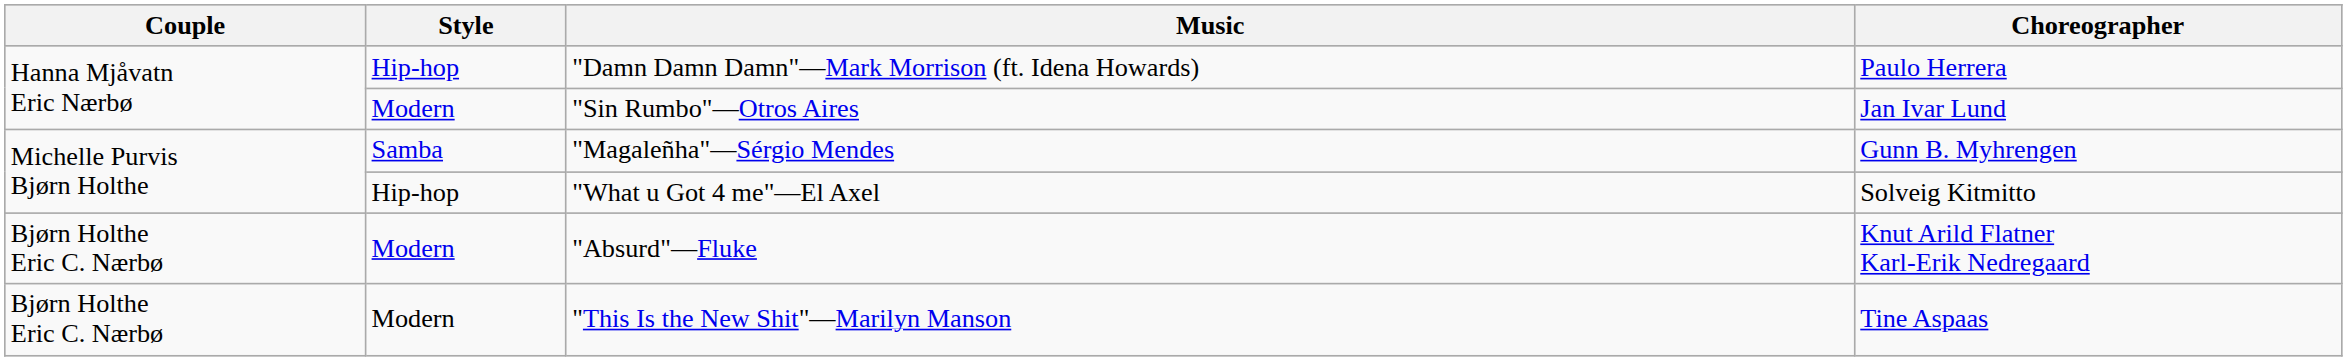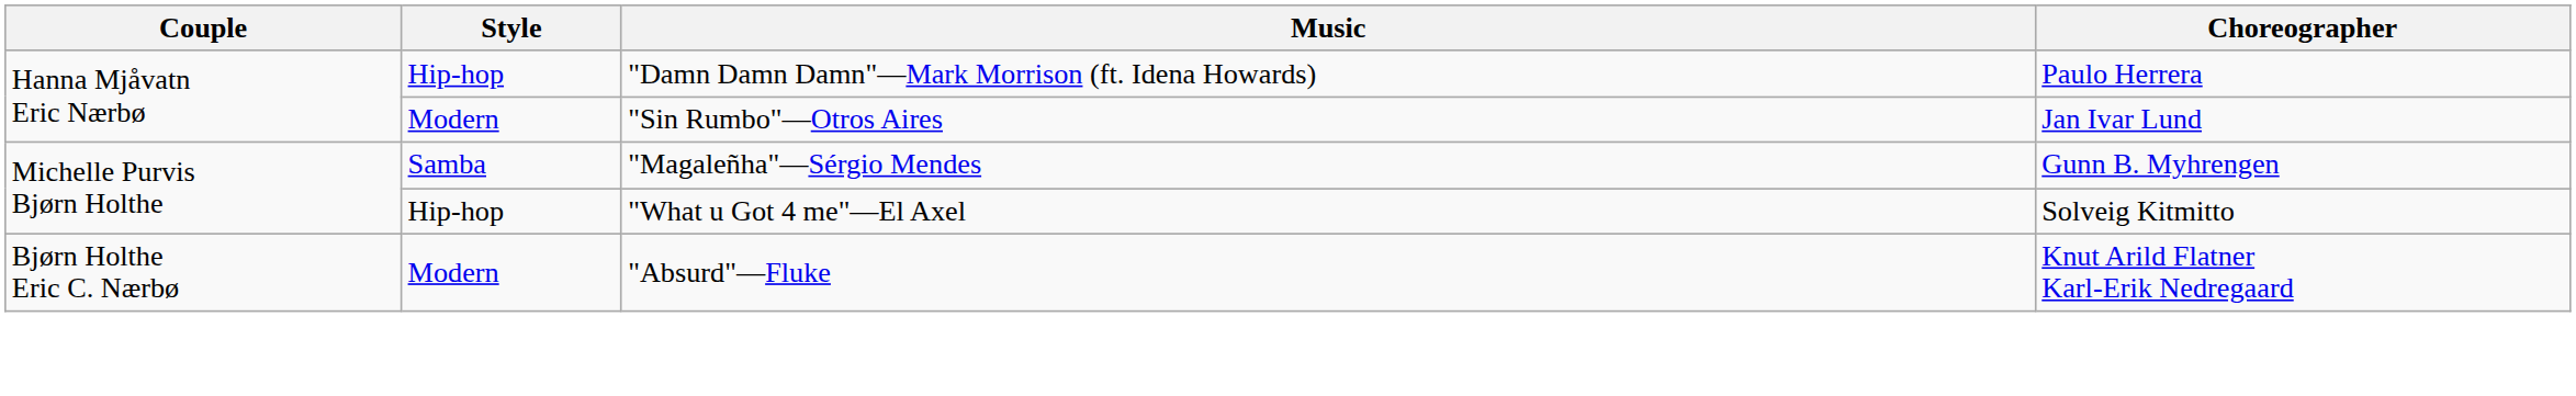- row: Bjørn Holthe Eric C. Nærbø | Modern | "This Is the New Shit"—Marilyn Manson | Tine Aspaas
